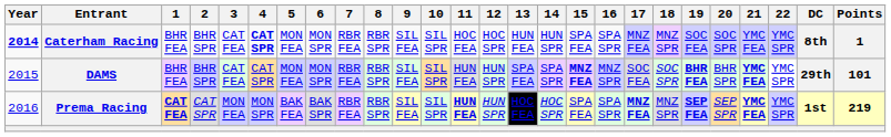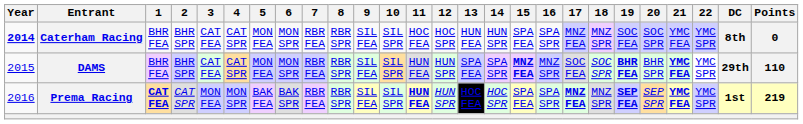Caterham Racing | 4: bold -> normal
Caterham Racing | Points: 1 -> 0
DAMS | Points: 101 -> 110
